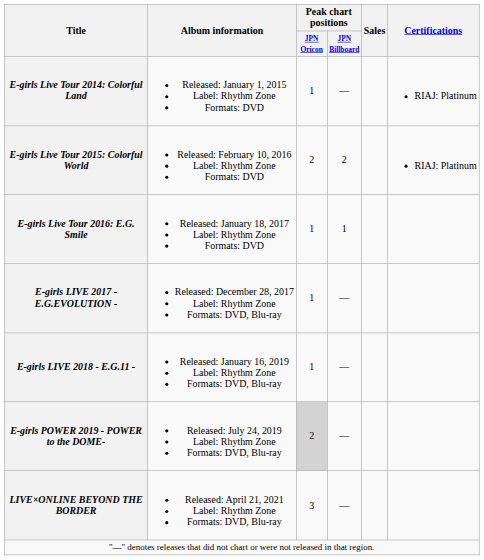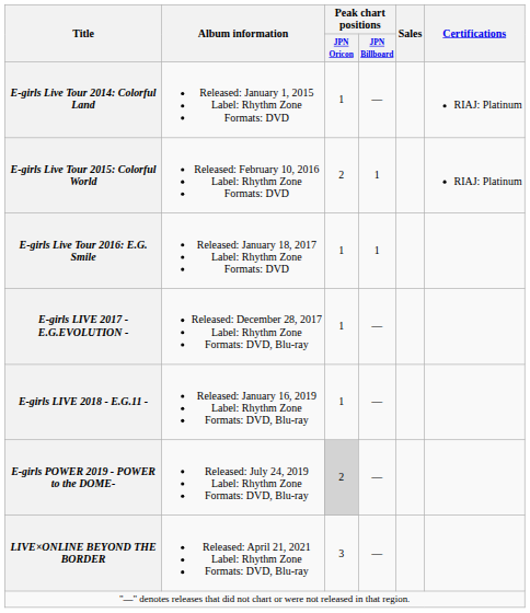E-girls Live Tour 2015: Colorful World | Peak chart positions / JPN Billboard: 2 -> 1
